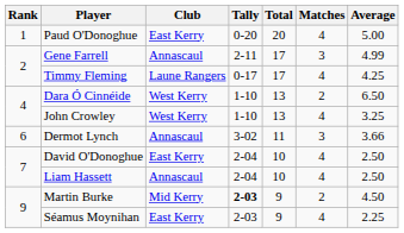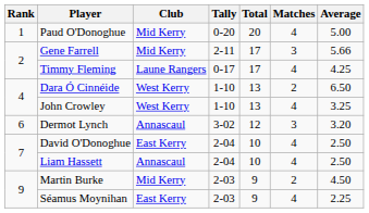Paud O'Donoghue | Club: East Kerry -> Mid Kerry
Gene Farrell | Club: Annascaul -> Mid Kerry
Gene Farrell | Average: 4.99 -> 5.66
Dermot Lynch | Total: 11 -> 12
Dermot Lynch | Average: 3.66 -> 3.20
Martin Burke | Tally: bold -> normal
